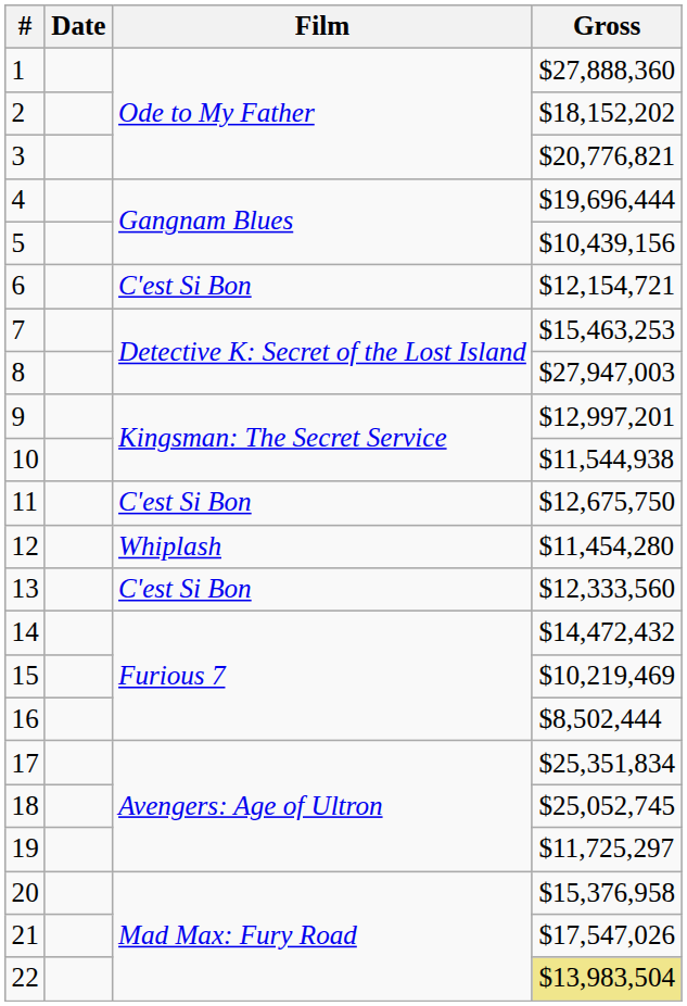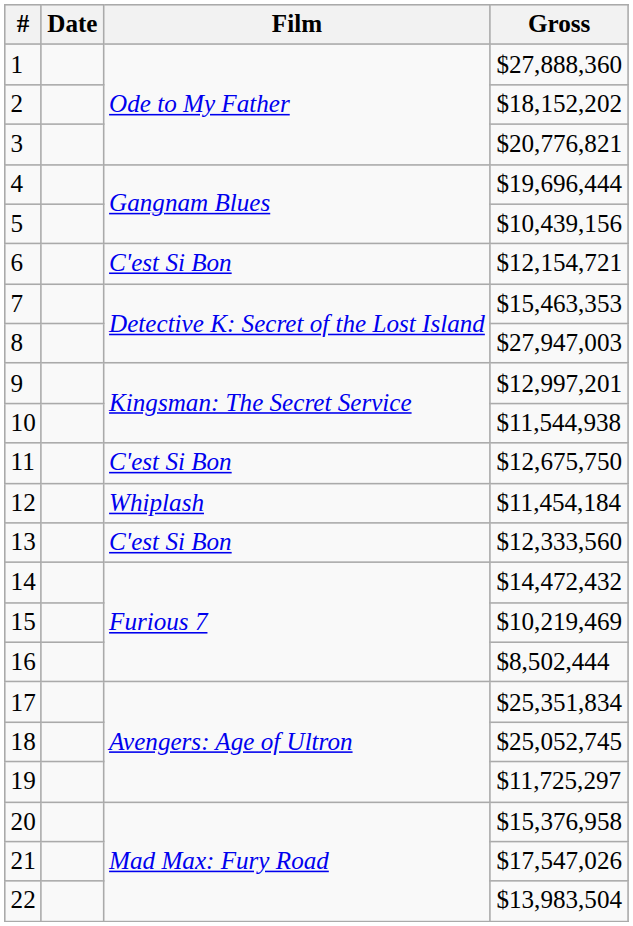7 | Gross: $15,463,253 -> $15,463,353
12 | Gross: $11,454,280 -> $11,454,184
22 | Gross: khaki background -> no background
